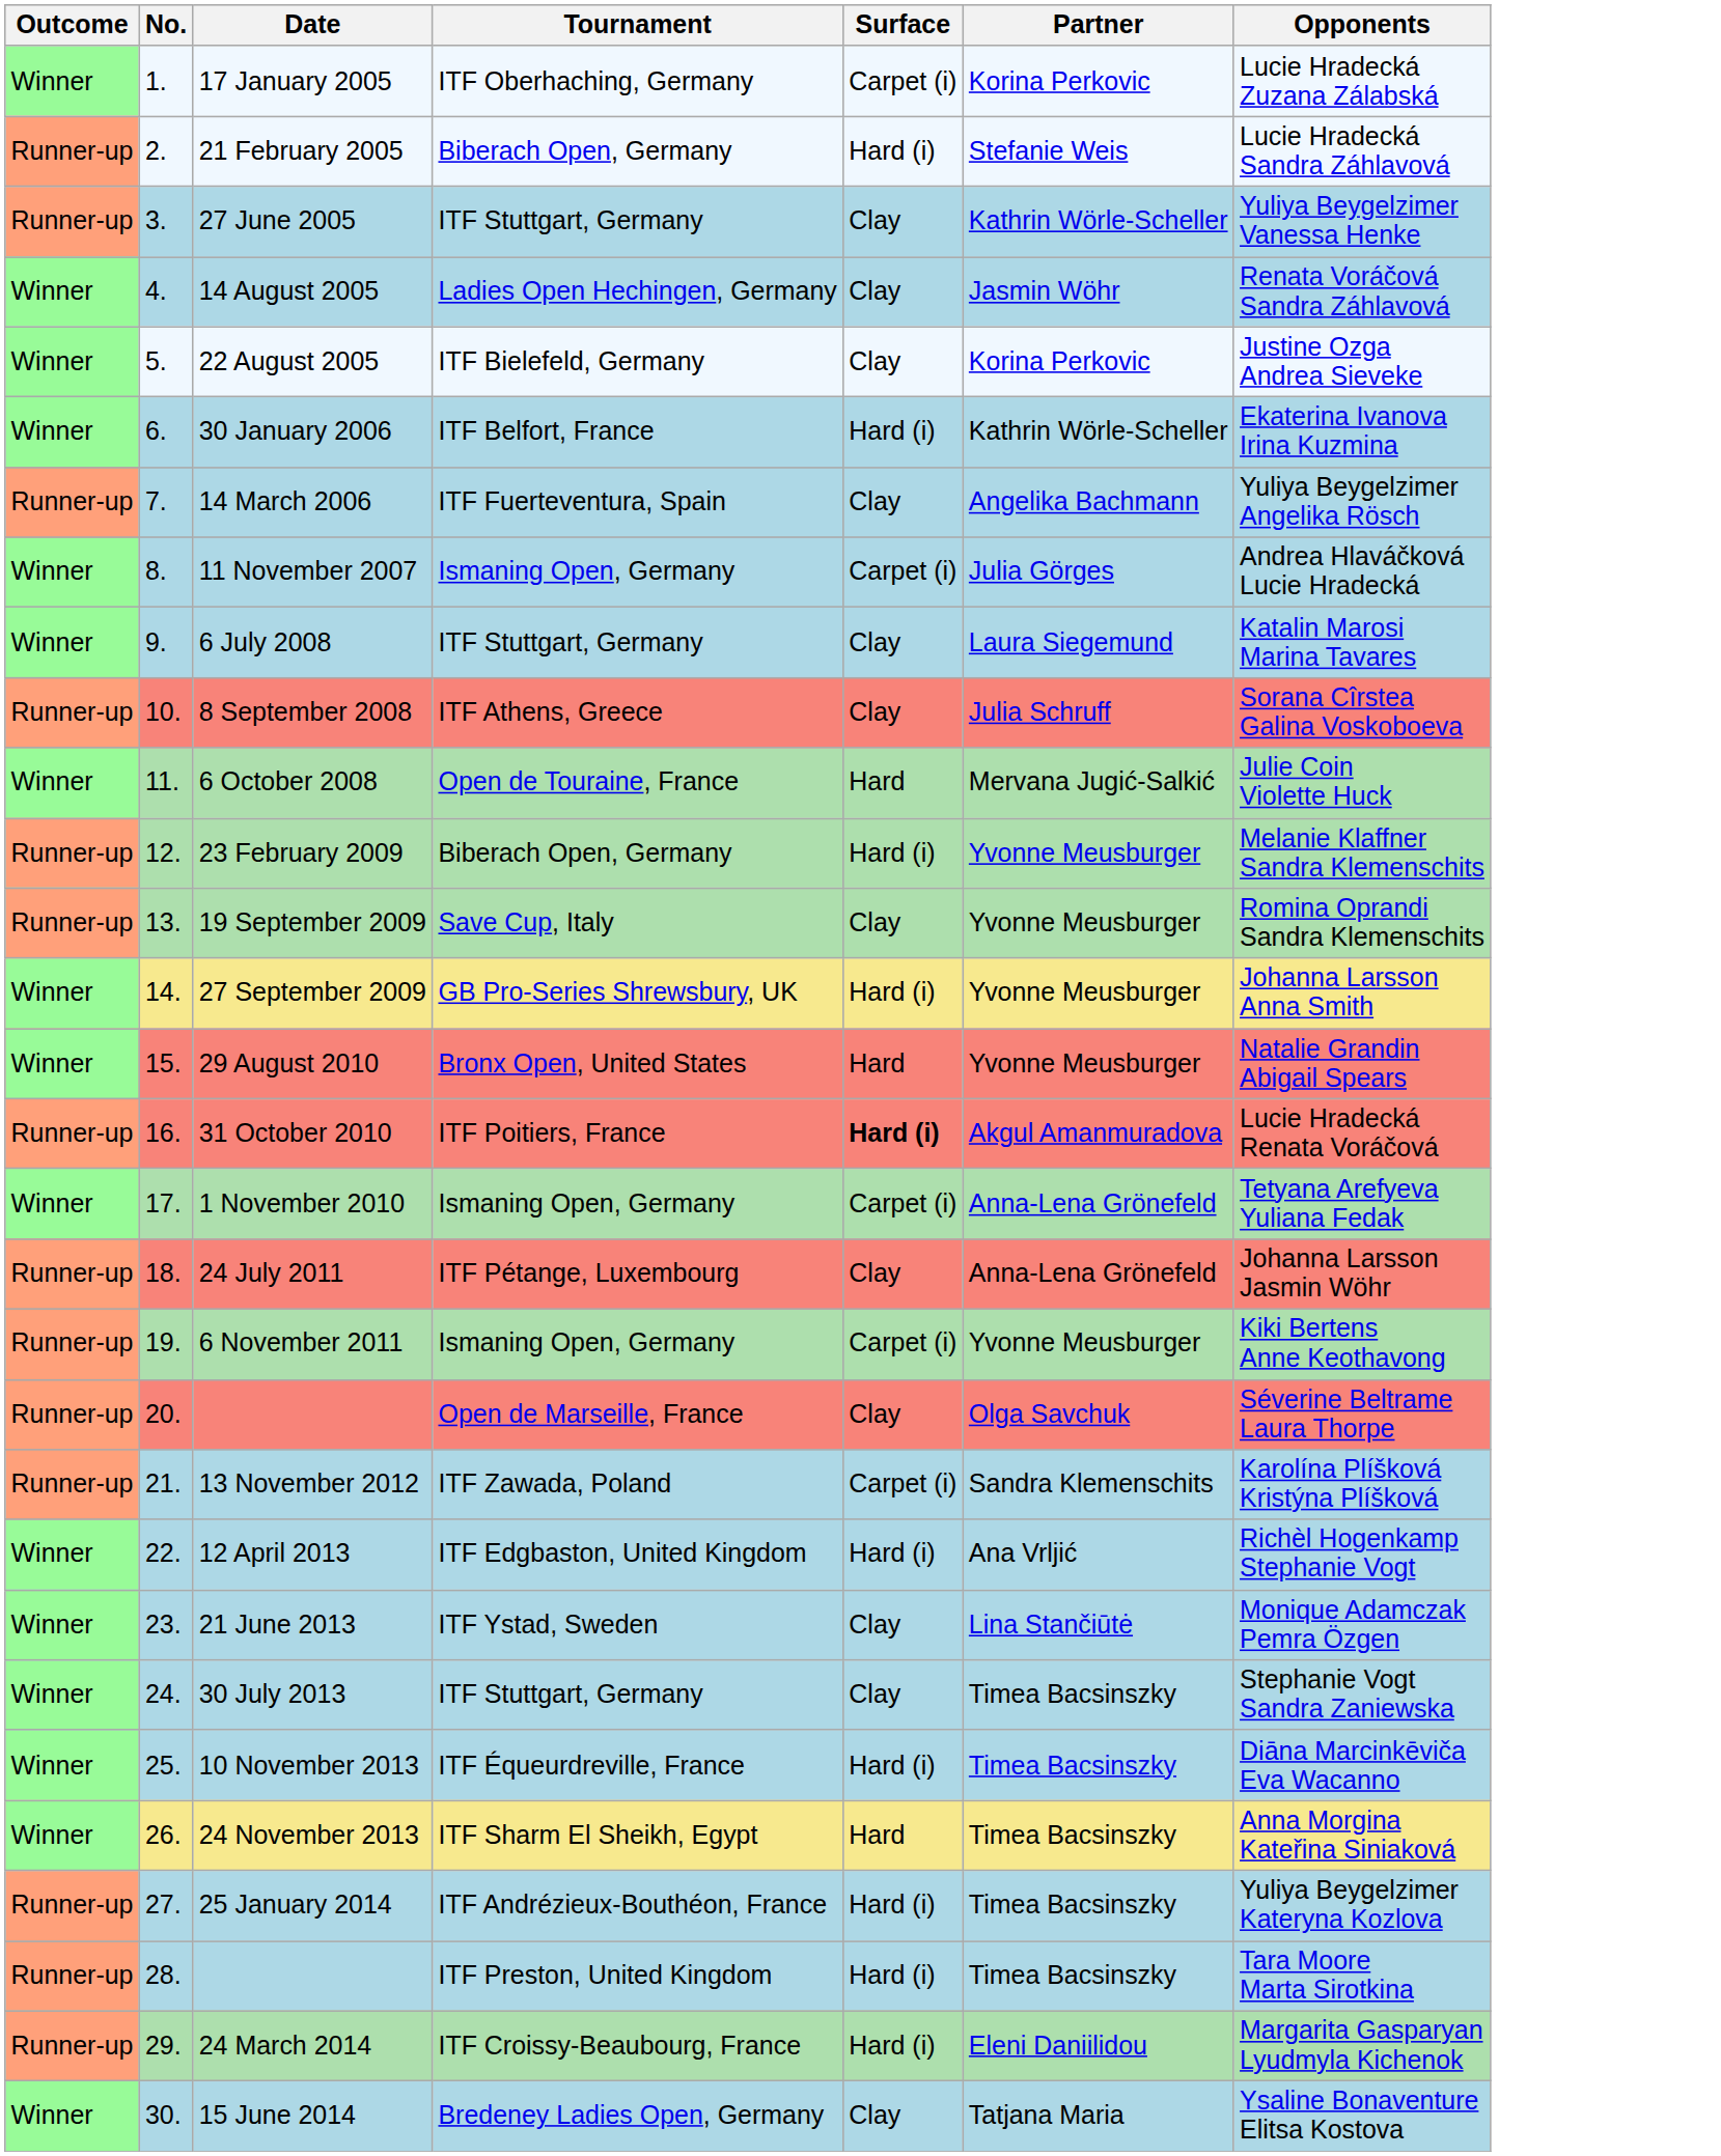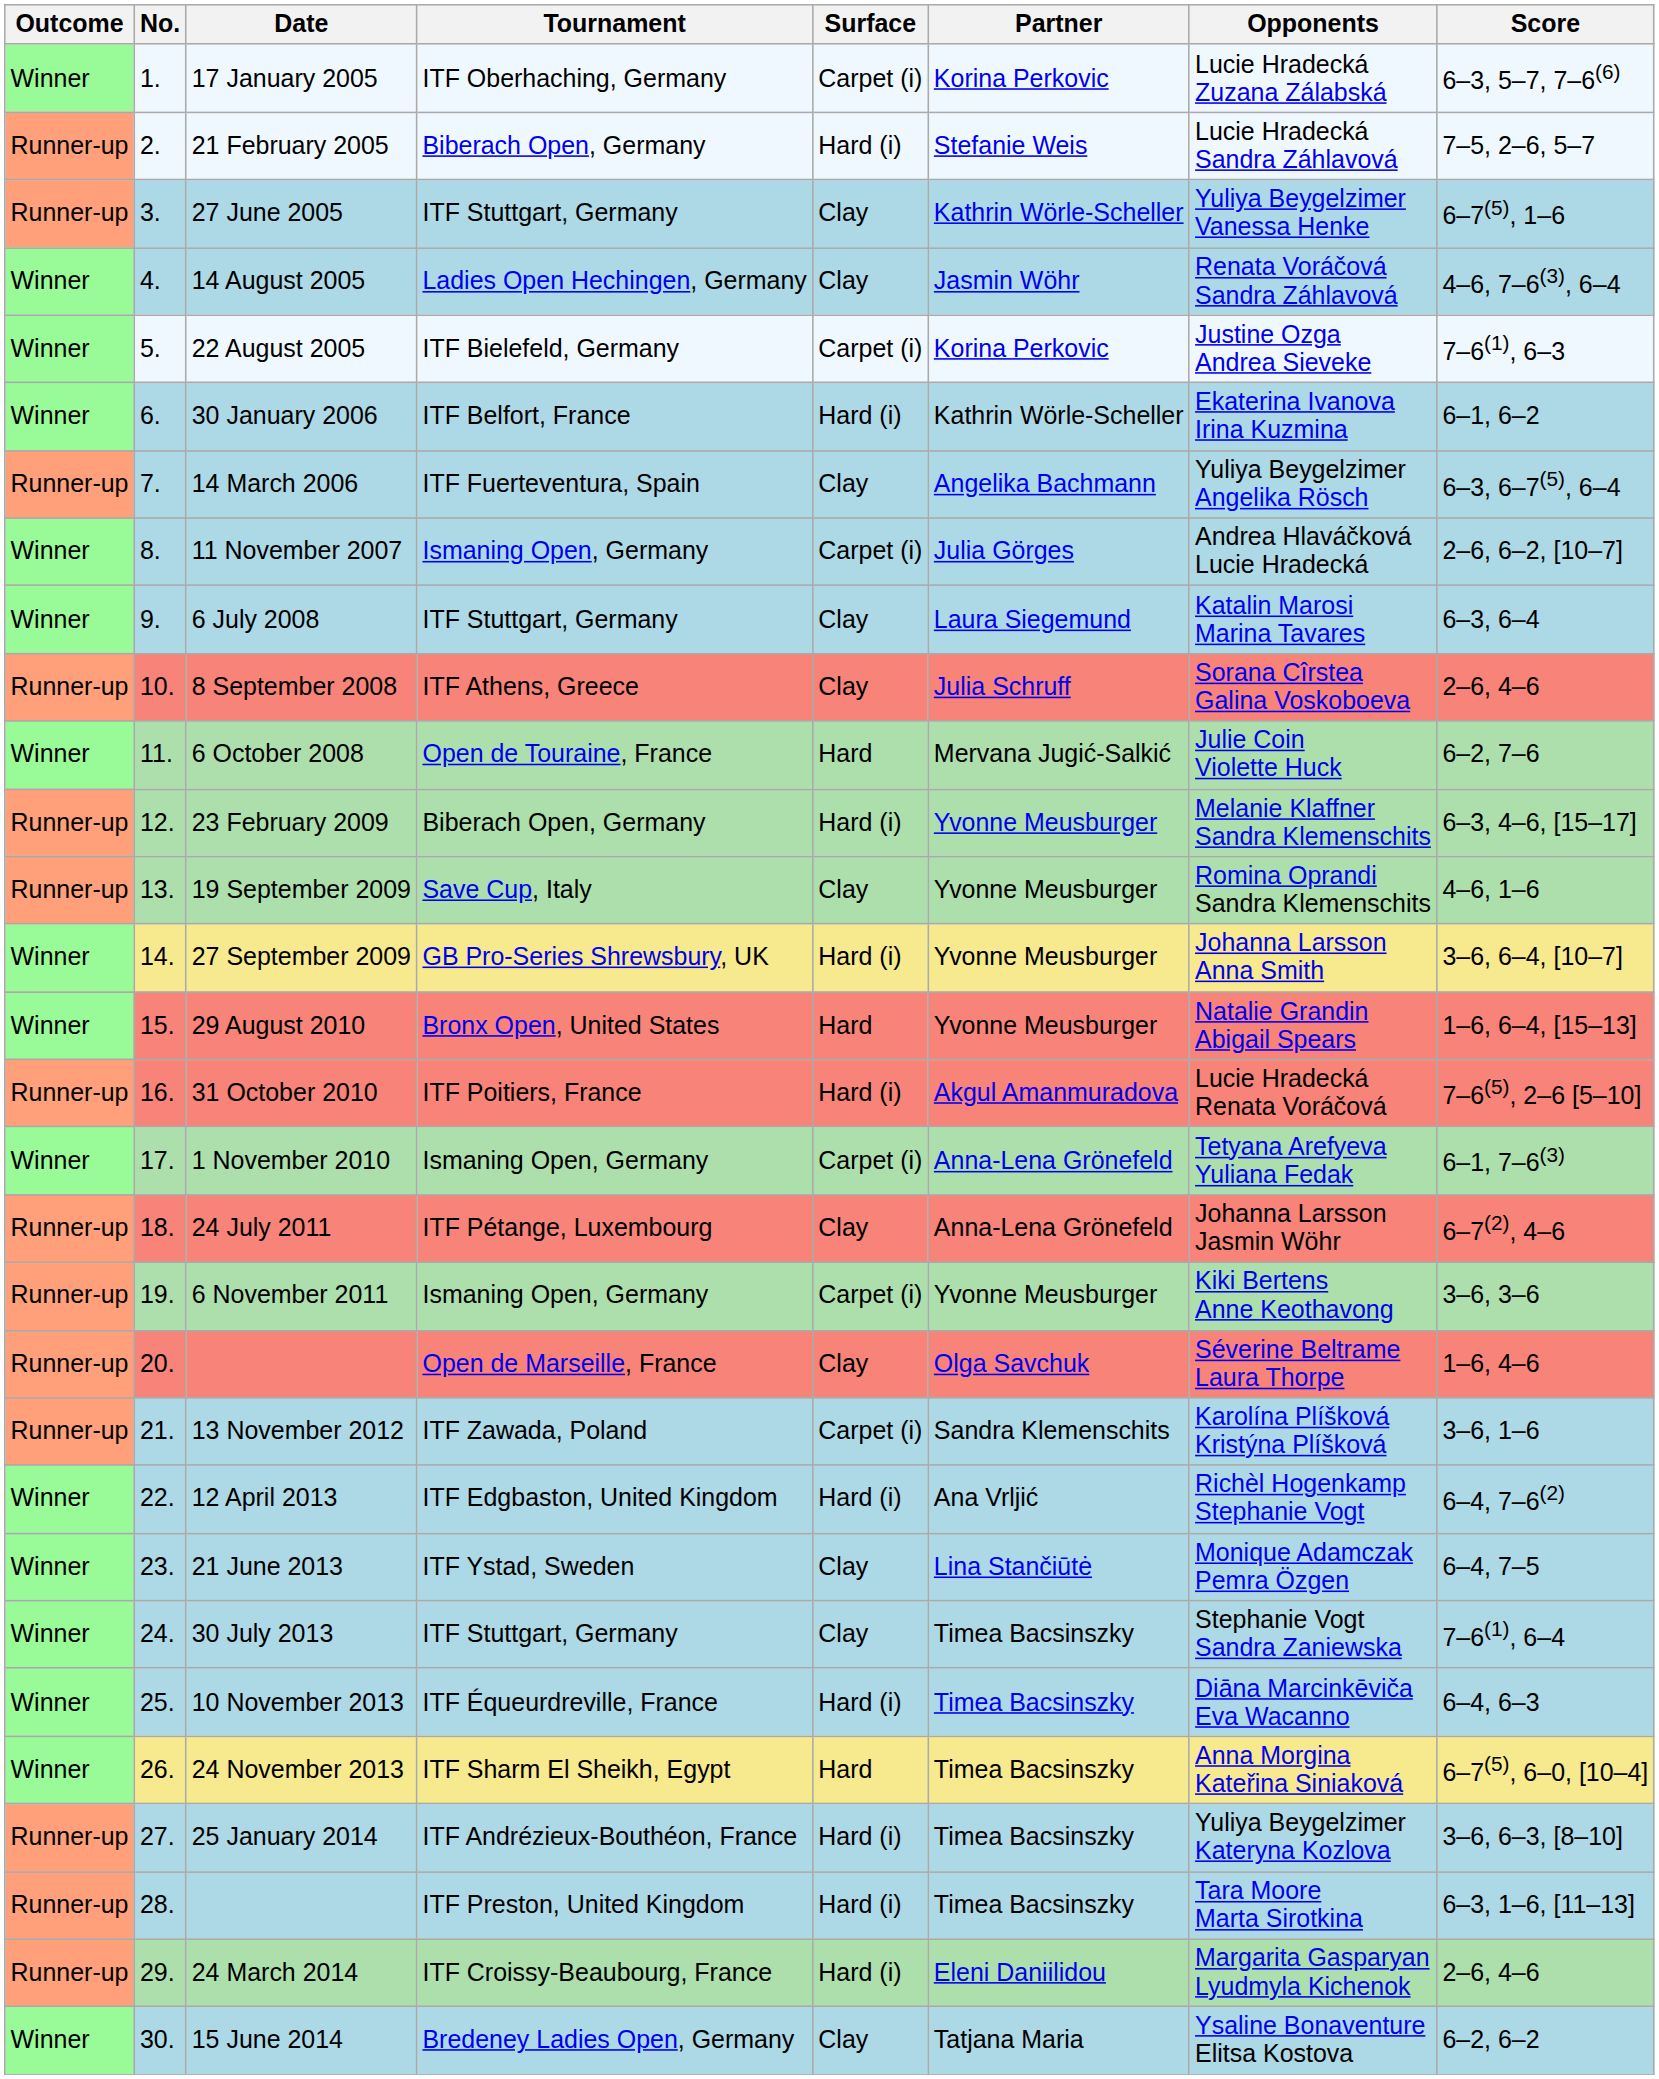+ column: Score | 6–3, 5–7, 7–6(6) | 7–5, 2–6, 5–7 | 6–7(5), 1–6 | 4–6, 7–6(3), 6–4 | 7–6(1), 6–3 | 6–1, 6–2 | 6–3, 6–7(5), 6–4 | 2–6, 6–2, [10–7] | 6–3, 6–4 | 2–6, 4–6 | 6–2, 7–6 | 6–3, 4–6, [15–17] | 4–6, 1–6 | 3–6, 6–4, [10–7] | 1–6, 6–4, [15–13] | 7–6(5), 2–6 [5–10] | 6–1, 7–6(3) | 6–7(2), 4–6 | 3–6, 3–6 | 1–6, 4–6 | 3–6, 1–6 | 6–4, 7–6(2) | 6–4, 7–5 | 7–6(1), 6–4 | 6–4, 6–3 | 6–7(5), 6–0, [10–4] | 3–6, 6–3, [8–10] | 6–3, 1–6, [11–13] | 2–6, 4–6 | 6–2, 6–2
22 August 2005 | Surface: Clay -> Carpet (i)
31 October 2010 | Surface: bold -> normal
